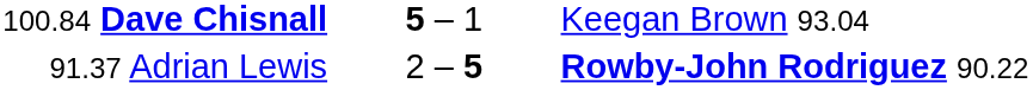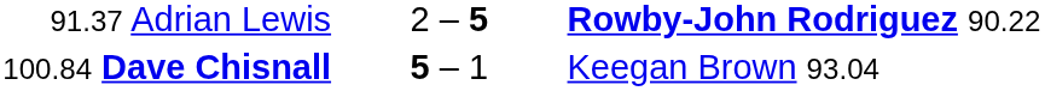rows swapped: 100.84 Dave Chisnall <-> 91.37 Adrian Lewis
